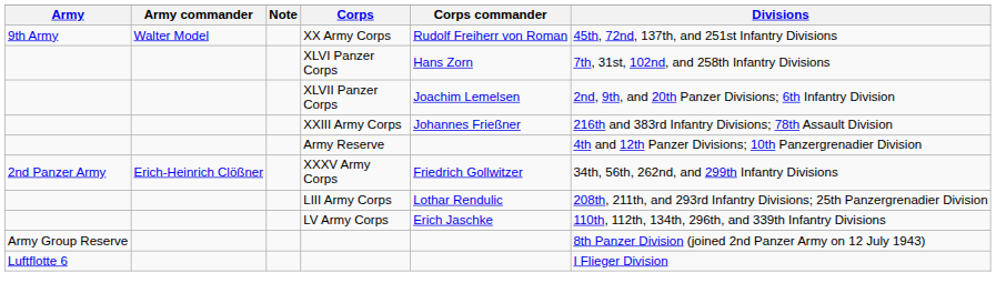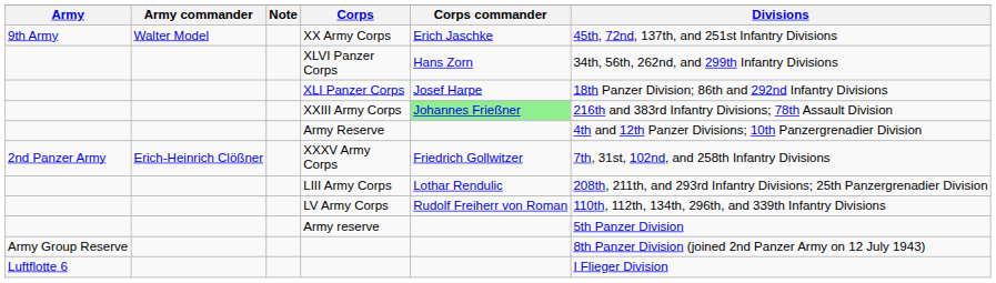XX Army Corps | Corps commander: Rudolf Freiherr von Roman -> Erich Jaschke
XLVI Panzer Corps | Divisions: 7th, 31st, 102nd, and 258th Infantry Divisions -> 34th, 56th, 262nd, and 299th Infantry Divisions
+ row: XLI Panzer Corps | Josef Harpe | 18th Panzer Division; 86th and 292nd Infantry Divisions
- row: XLVII Panzer Corps | Joachim Lemelsen | 2nd, 9th, and 20th Panzer Divisions; 6th Infantry Division
XXIII Army Corps | Corps commander: no background -> lightgreen background
XXXV Army Corps | Divisions: 34th, 56th, 262nd, and 299th Infantry Divisions -> 7th, 31st, 102nd, and 258th Infantry Divisions
LV Army Corps | Corps commander: Erich Jaschke -> Rudolf Freiherr von Roman
+ row: Army reserve | 5th Panzer Division
